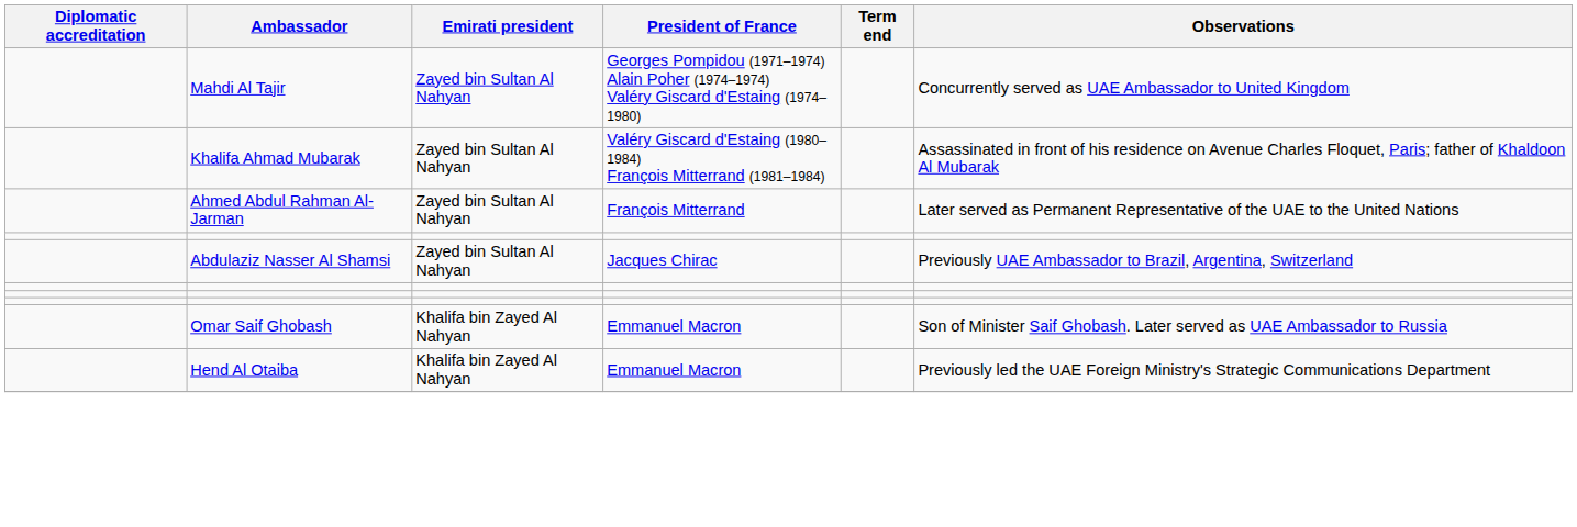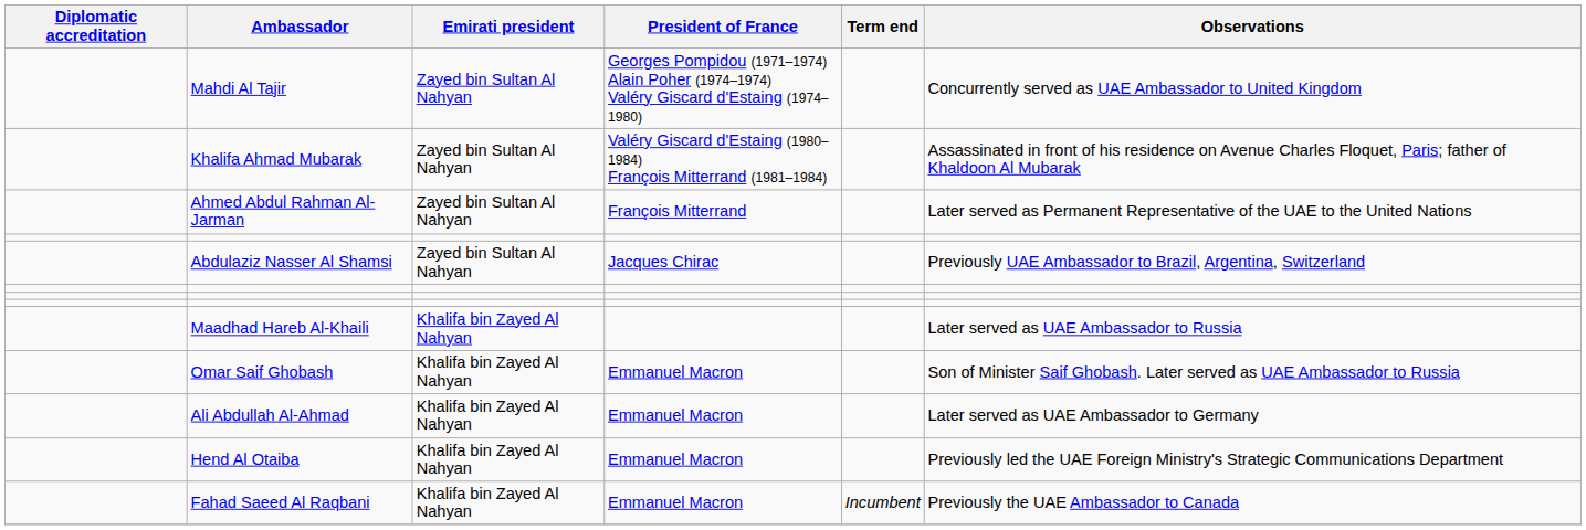+ row: Maadhad Hareb Al-Khaili | Khalifa bin Zayed Al Nahyan | Later served as UAE Ambassador to Russia
+ row: Ali Abdullah Al-Ahmad | Khalifa bin Zayed Al Nahyan | Emmanuel Macron | Later served as UAE Ambassador to Germany
+ row: Fahad Saeed Al Raqbani | Khalifa bin Zayed Al Nahyan | Emmanuel Macron | Incumbent | Previously the UAE Ambassador to Canada
